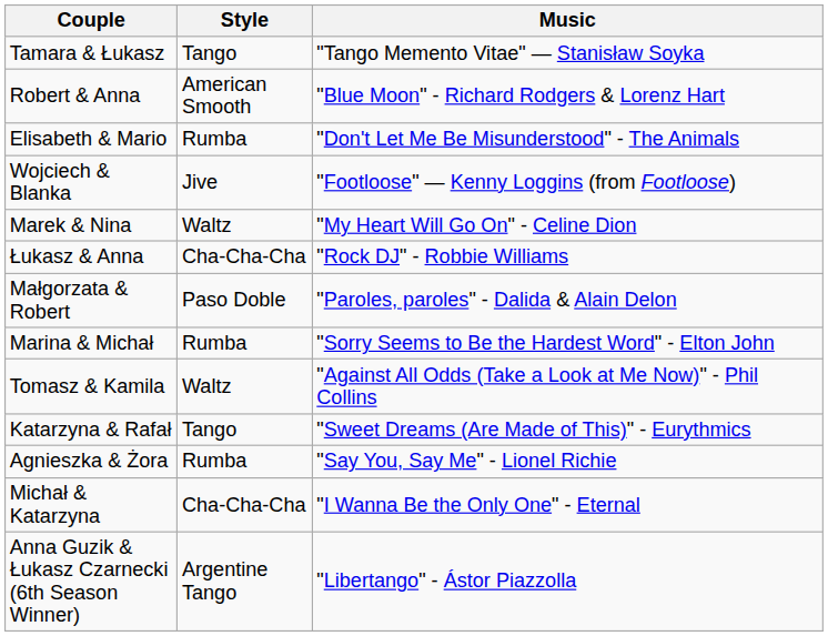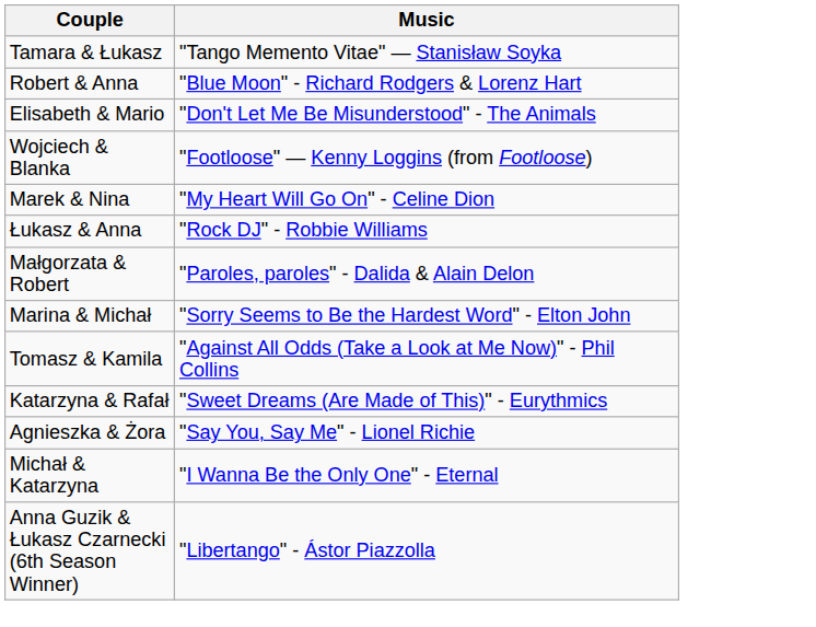- column: Style | Tango | American Smooth | Rumba | Jive | Waltz | Cha-Cha-Cha | Paso Doble | Rumba | Waltz | Tango | Rumba | Cha-Cha-Cha | Argentine Tango
